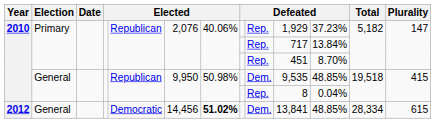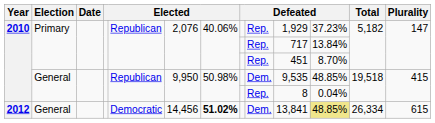2012 | column 11: no background -> khaki background
2012 | Total: 28,334 -> 26,334
